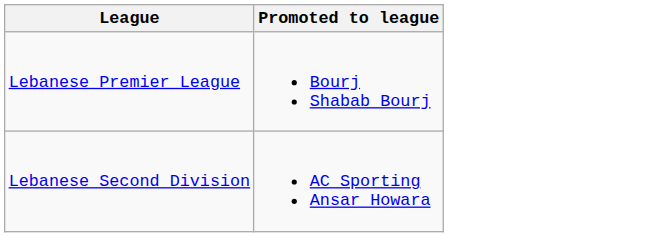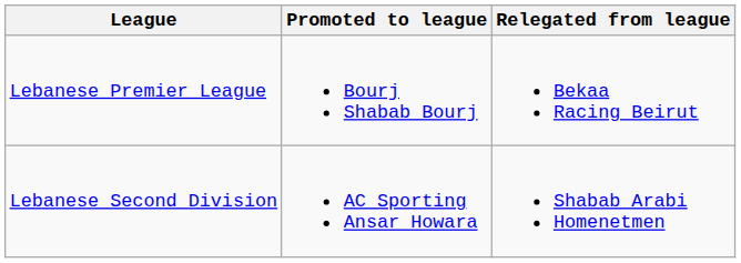+ column: Relegated from league | Bekaa Racing Beirut | Shabab Arabi Homenetmen
